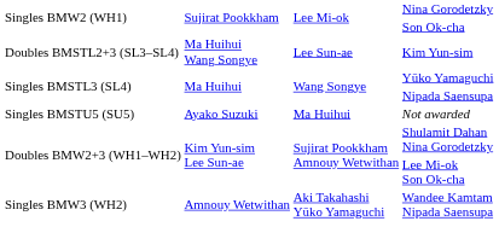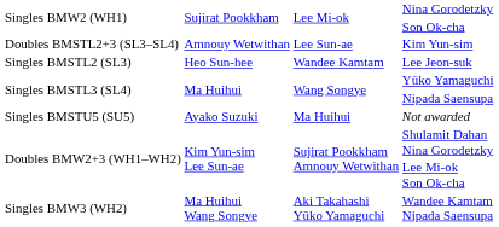Kim Yun-sim | column 2: Ma Huihui Wang Songye -> Amnouy Wetwithan
+ row: Singles BMSTL2 (SL3) | Heo Sun-hee | Wandee Kamtam | Lee Jeon-suk
Wandee Kamtam Nipada Saensupa | column 2: Amnouy Wetwithan -> Ma Huihui Wang Songye
